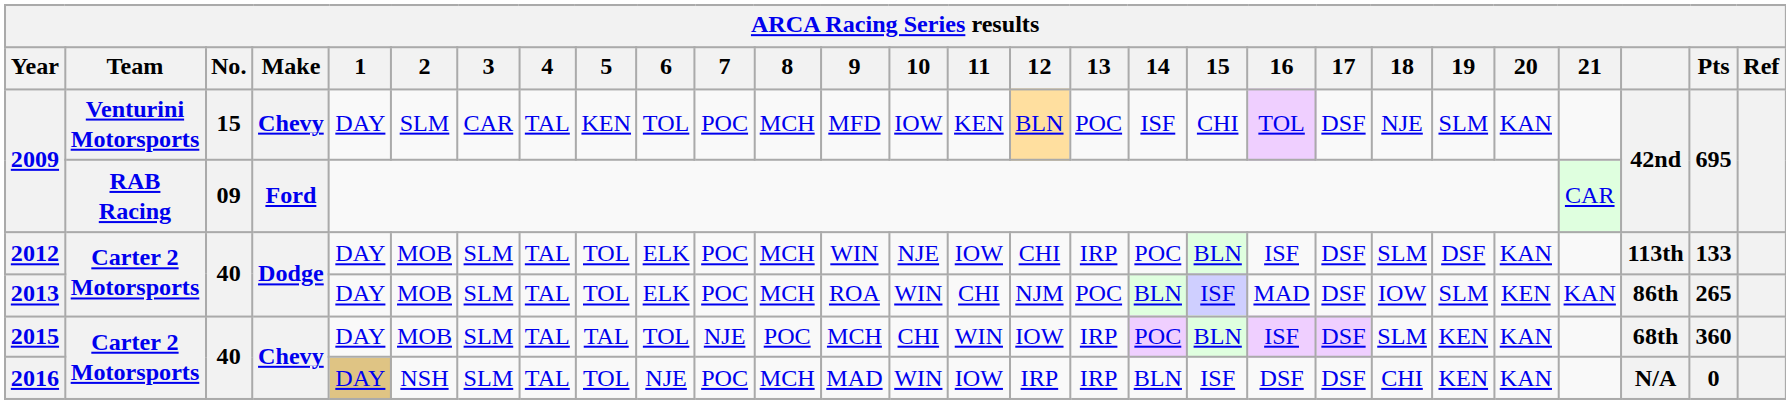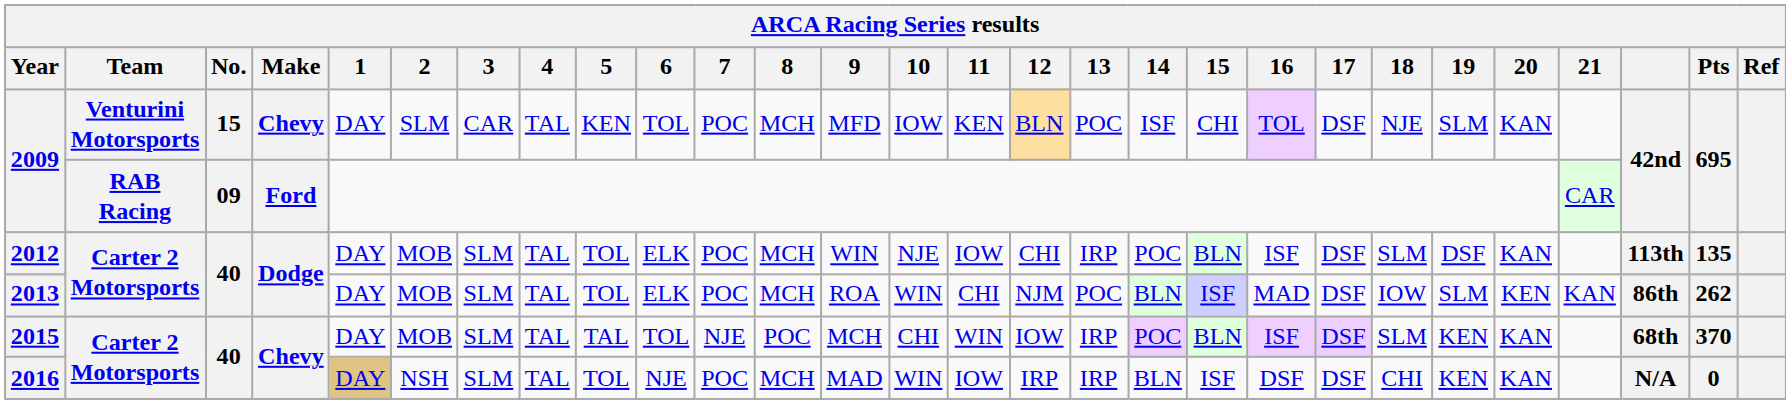2012 | Pts: 133 -> 135
2013 | Pts: 265 -> 262
2015 | Pts: 360 -> 370
